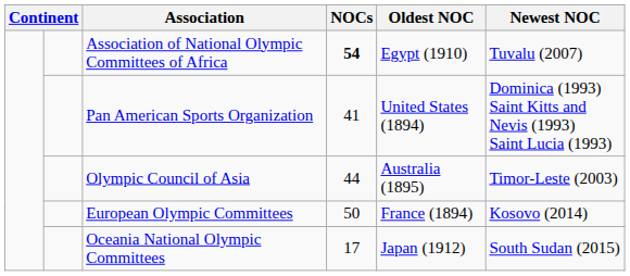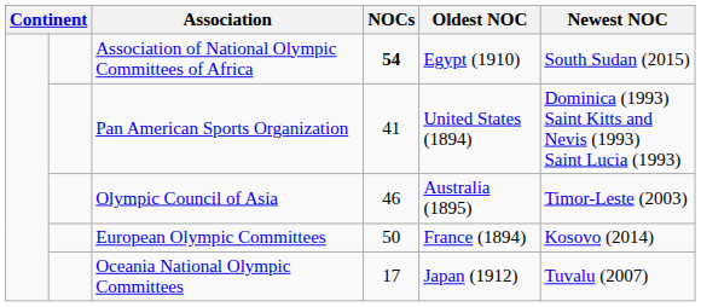Association of National Olympic Committees of Africa | Newest NOC: Tuvalu (2007) -> South Sudan (2015)
Olympic Council of Asia | NOCs: 44 -> 46
Oceania National Olympic Committees | Newest NOC: South Sudan (2015) -> Tuvalu (2007)
